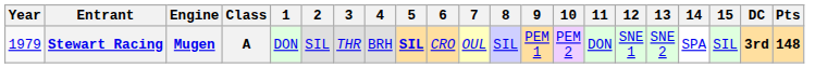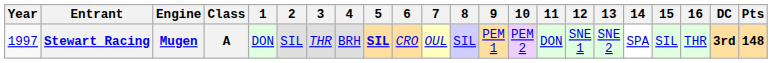+ column: 16 | THR
Stewart Racing | Year: 1979 -> 1997
